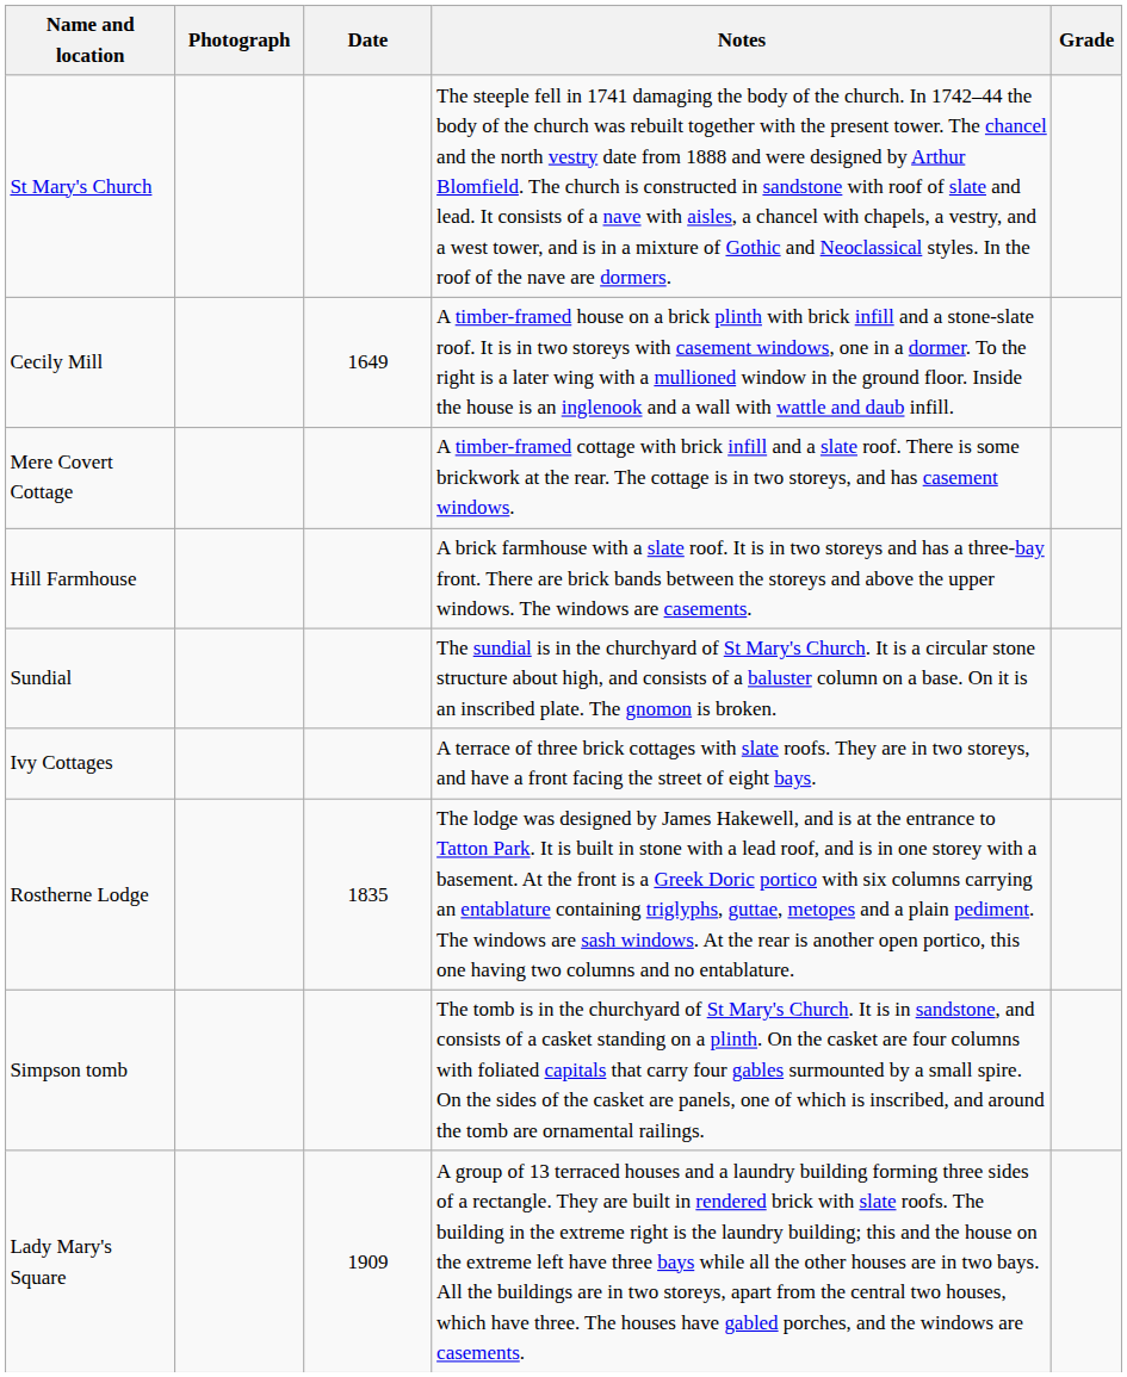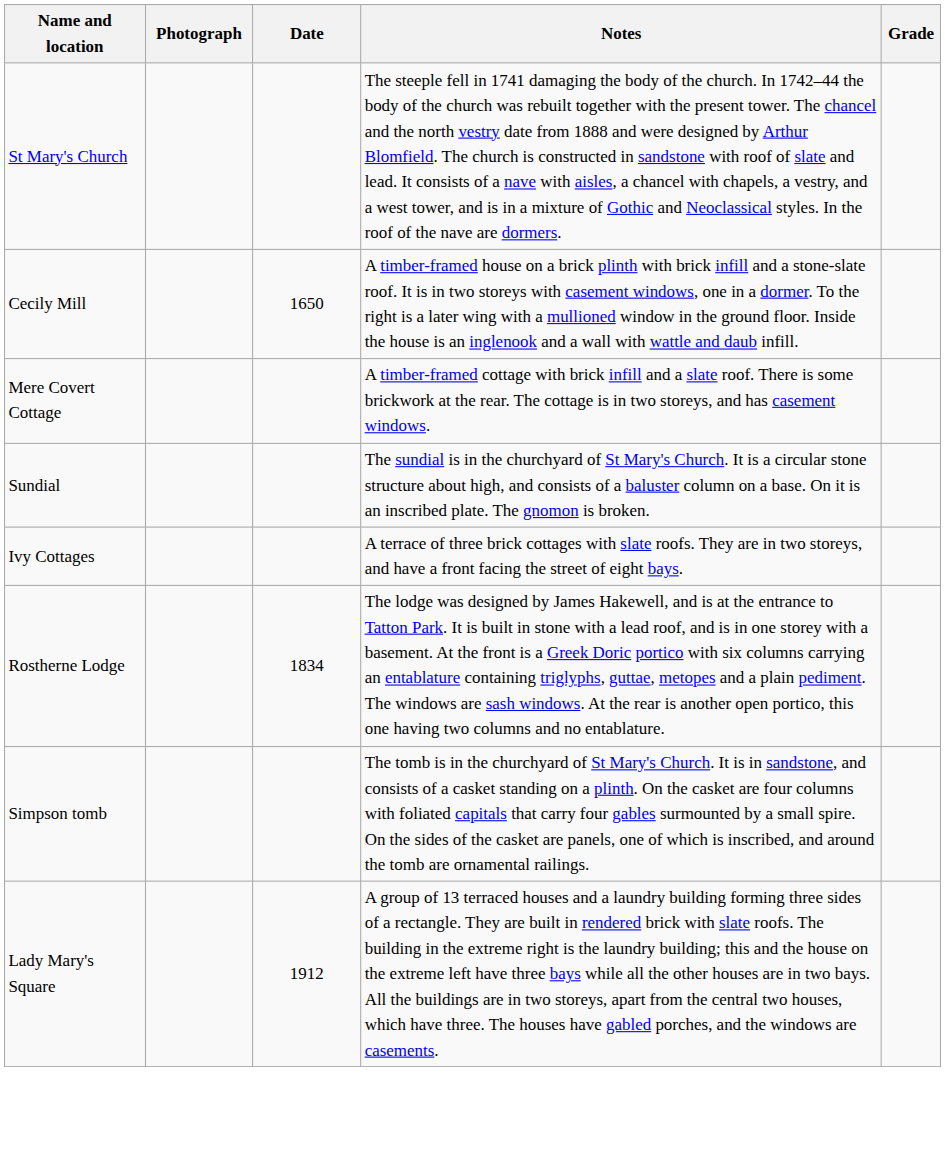Cecily Mill | Date: 1649 -> 1650
- row: Hill Farmhouse | A brick farmhouse with a slate roof. It is in two storeys and has a three-bay front. There are brick bands between the storeys and above the upper windows. The windows are casements.
Rostherne Lodge | Date: 1835 -> 1834
Lady Mary's Square | Date: 1909 -> 1912
